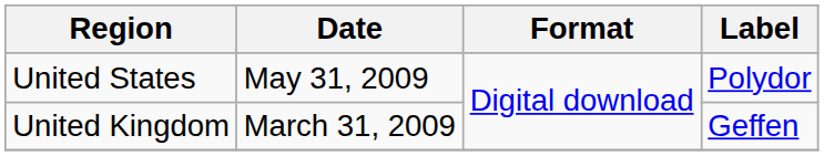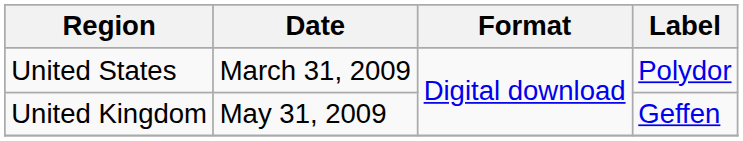United States | Date: May 31, 2009 -> March 31, 2009
United Kingdom | Date: March 31, 2009 -> May 31, 2009
